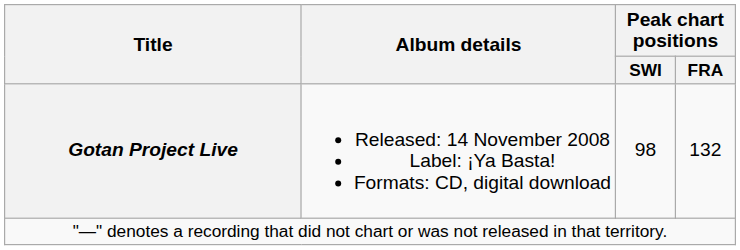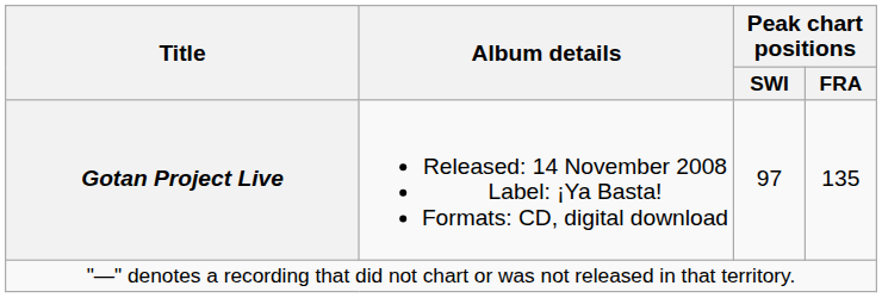Gotan Project Live | Peak chart positions / SWI: 98 -> 97
Gotan Project Live | Peak chart positions / FRA: 132 -> 135
